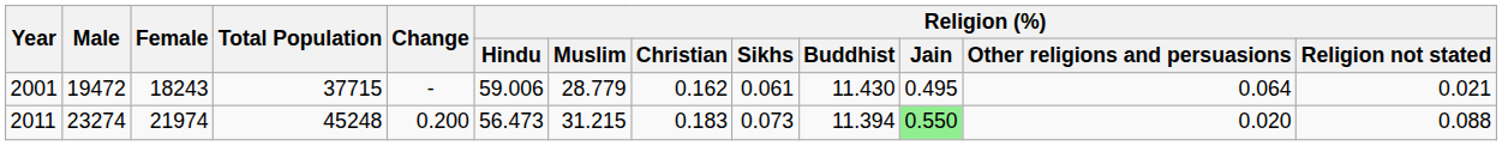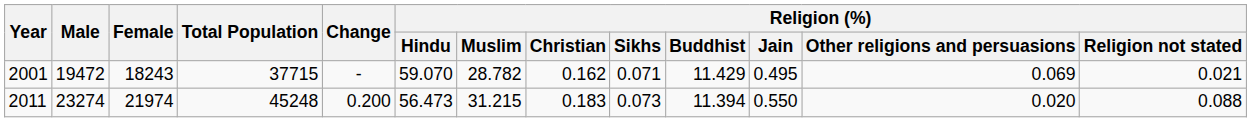2001 | Religion (%) / Hindu: 59.006 -> 59.070
2001 | Religion (%) / Muslim: 28.779 -> 28.782
2001 | Religion (%) / Sikhs: 0.061 -> 0.071
2001 | Religion (%) / Buddhist: 11.430 -> 11.429
2001 | Religion (%) / Other religions and persuasions: 0.064 -> 0.069
2011 | Religion (%) / Jain: lightgreen background -> no background
